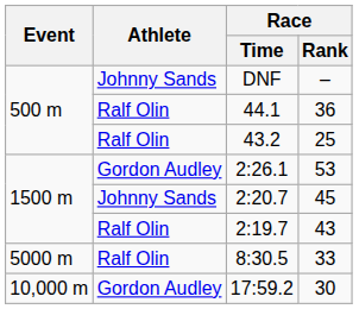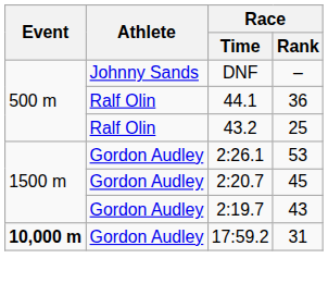2:20.7 | Athlete: Johnny Sands -> Gordon Audley
2:19.7 | Athlete: Ralf Olin -> Gordon Audley
- row: 5000 m | Ralf Olin | 8:30.5 | 33
17:59.2 | Event: normal -> bold
17:59.2 | Race / Rank: 30 -> 31
